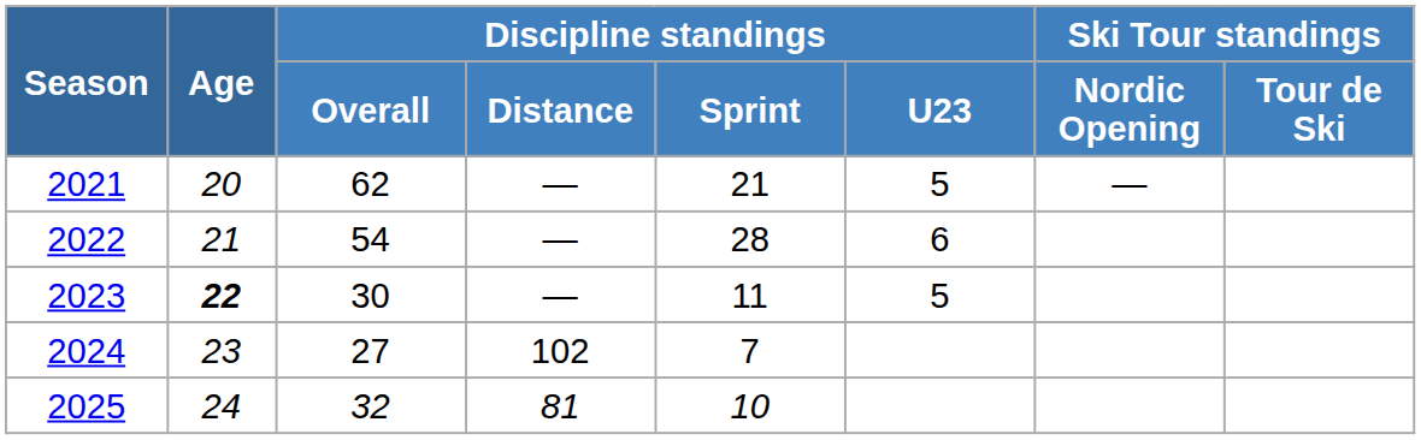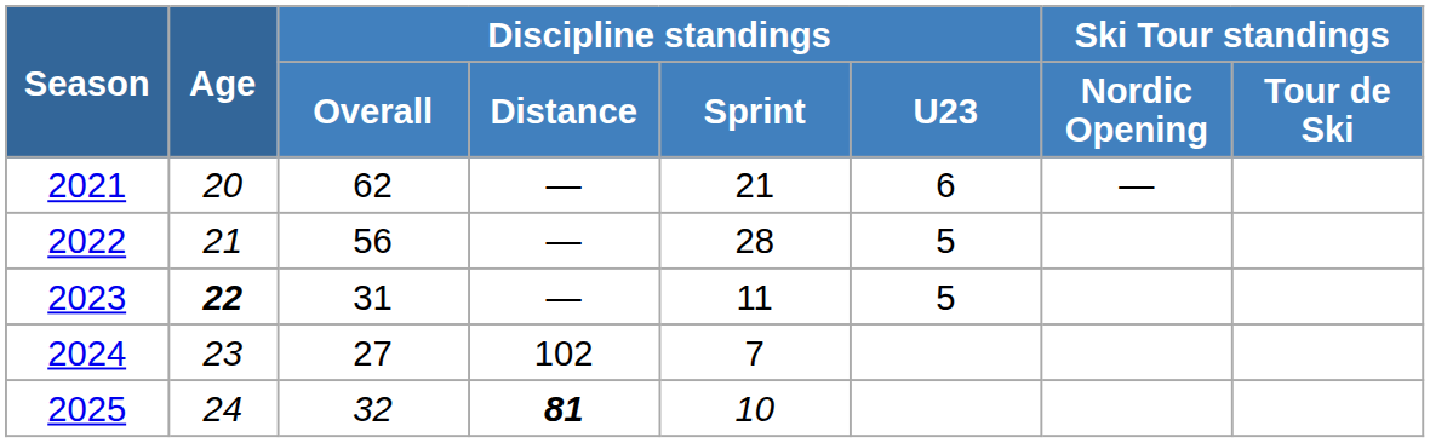2021 | Discipline standings / U23: 5 -> 6
2022 | Discipline standings / Overall: 54 -> 56
2022 | Discipline standings / U23: 6 -> 5
2023 | Discipline standings / Overall: 30 -> 31
2025 | Discipline standings / Distance: normal -> bold
